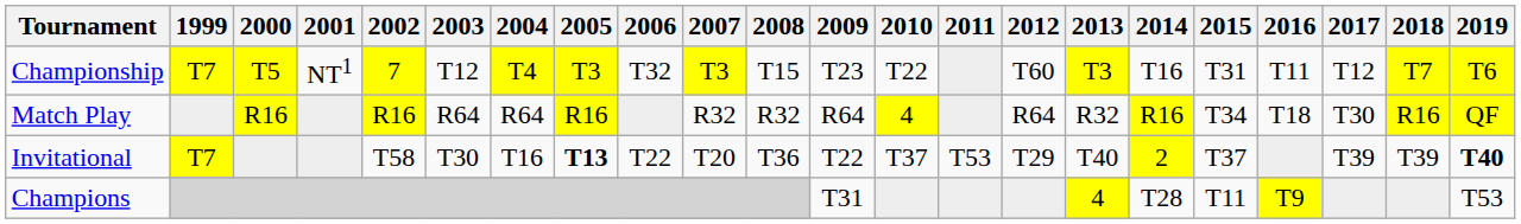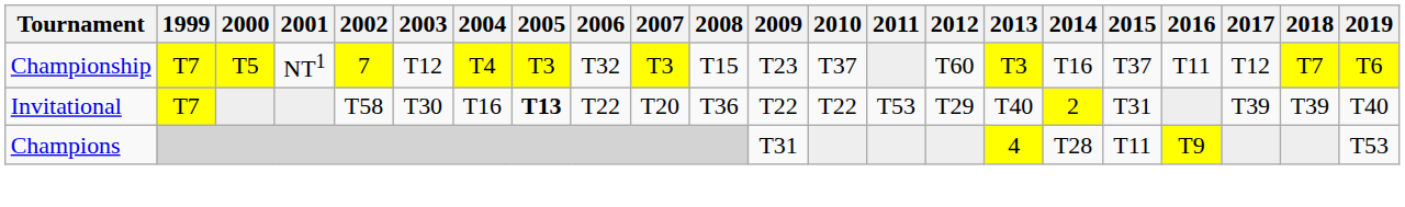Championship | 2010: T22 -> T37
Championship | 2015: T31 -> T37
- row: Match Play | R16 | R16 | R64 | R64 | R16 | R32 | R32 | R64 | 4 | R64 | R32 | R16 | T34 | T18 | T30 | R16 | QF
Invitational | 2010: T37 -> T22
Invitational | 2015: T37 -> T31
Invitational | 2019: bold -> normal
